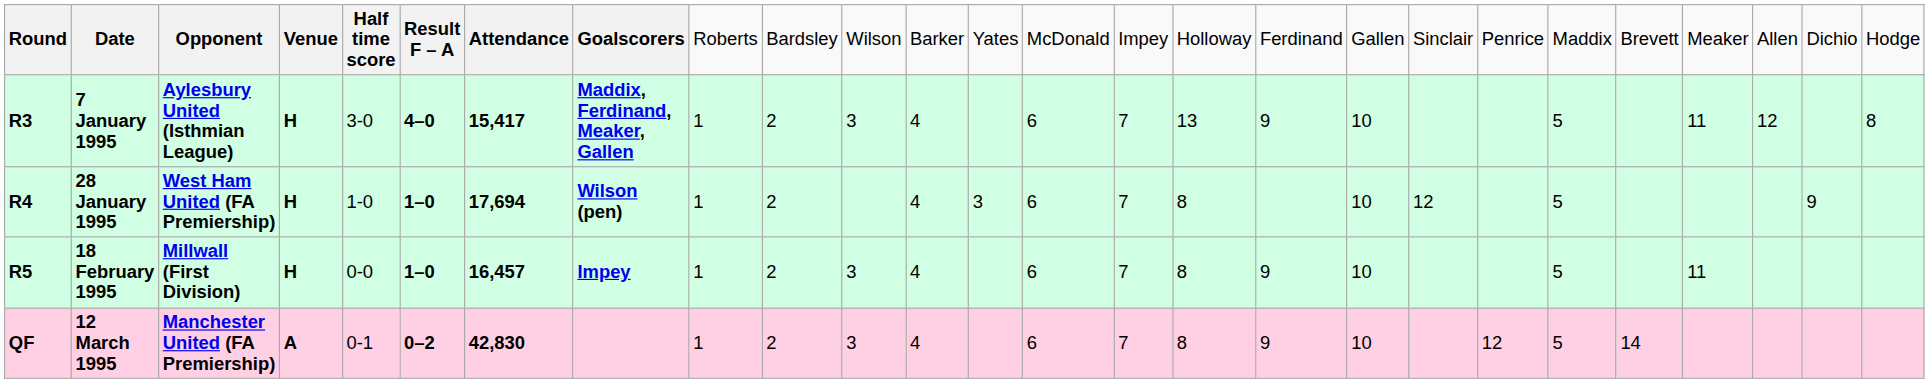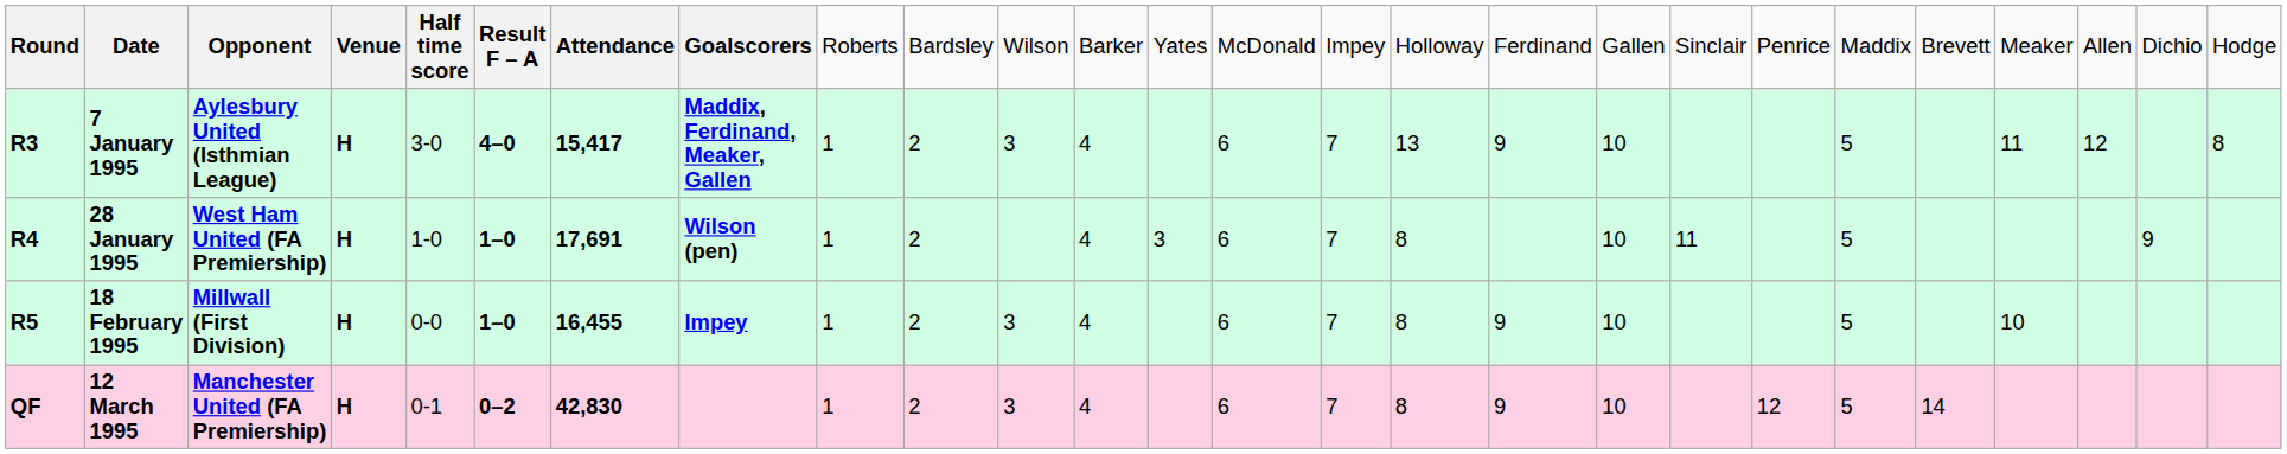28 January 1995 | column 7: 17,694 -> 17,691
28 January 1995 | column 19: 12 -> 11
18 February 1995 | column 7: 16,457 -> 16,455
18 February 1995 | column 23: 11 -> 10
12 March 1995 | column 4: A -> H
